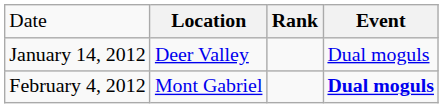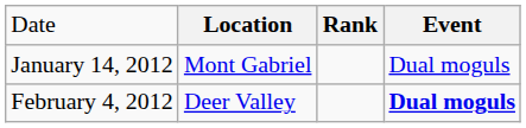January 14, 2012 | column 2: Deer Valley -> Mont Gabriel
February 4, 2012 | column 2: Mont Gabriel -> Deer Valley
